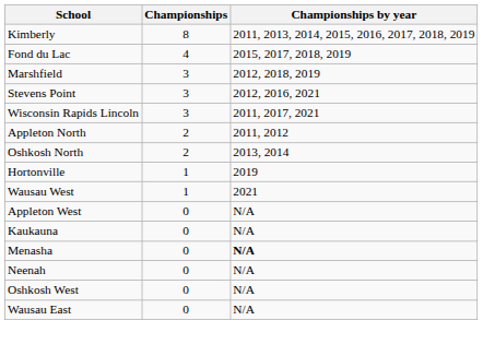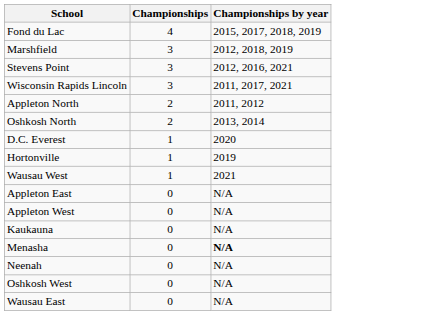- row: Kimberly | 8 | 2011, 2013, 2014, 2015, 2016, 2017, 2018, 2019
+ row: D.C. Everest | 1 | 2020
+ row: Appleton East | 0 | N/A
